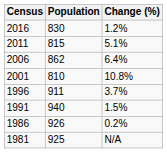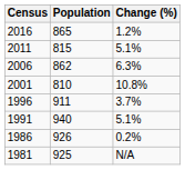2016 | Population: 830 -> 865
2006 | Change (%): 6.4% -> 6.3%
1991 | Change (%): 1.5% -> 5.1%
